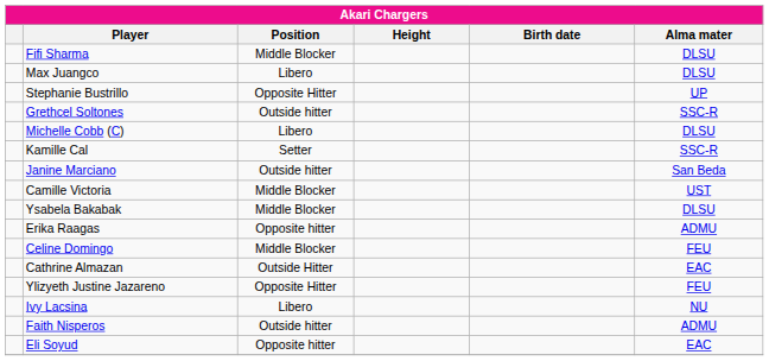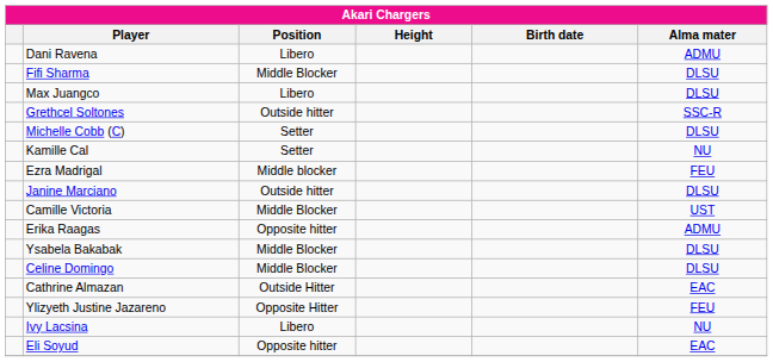+ row: Dani Ravena | Libero | ADMU
- row: Stephanie Bustrillo | Opposite Hitter | UP
Michelle Cobb (C) | Position: Libero -> Setter
Kamille Cal | Alma mater: SSC-R -> NU
+ row: Ezra Madrigal | Middle blocker | FEU
Janine Marciano | Alma mater: San Beda -> DLSU
rows swapped: Erika Raagas <-> Ysabela Bakabak
Celine Domingo | Alma mater: FEU -> DLSU
- row: Faith Nisperos | Outside hitter | ADMU
